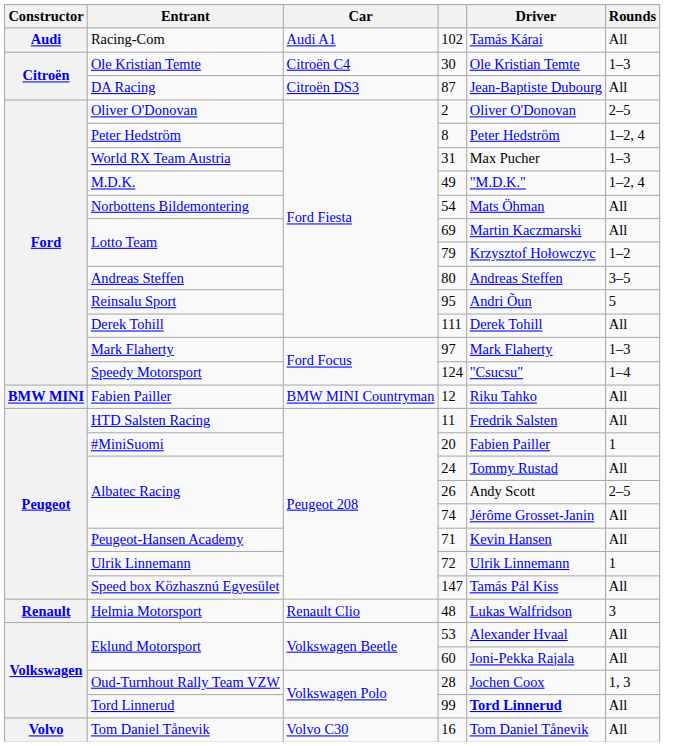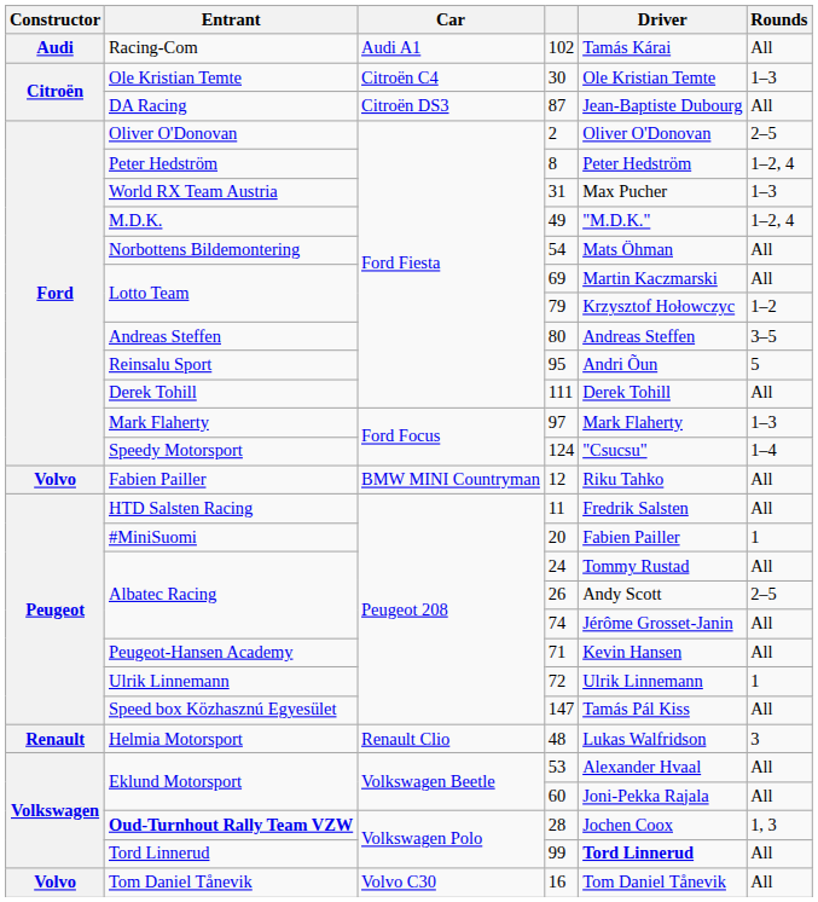12 | Constructor: BMW MINI -> Volvo
28 | Entrant: normal -> bold
